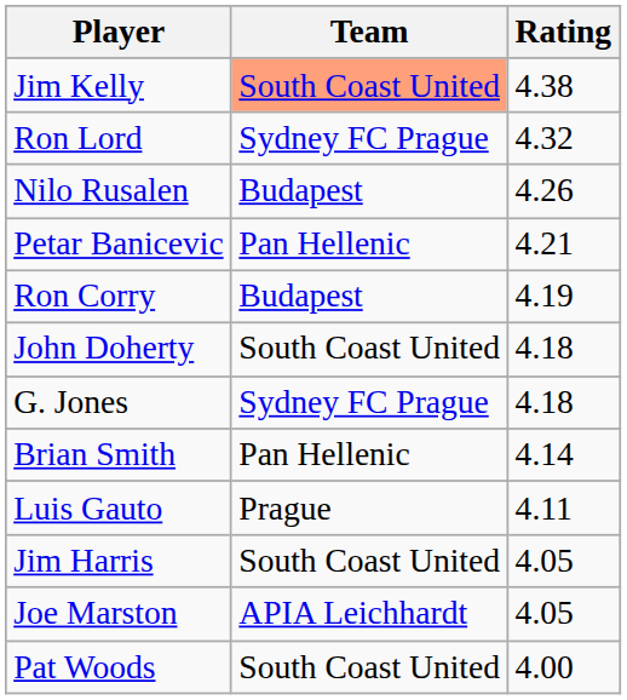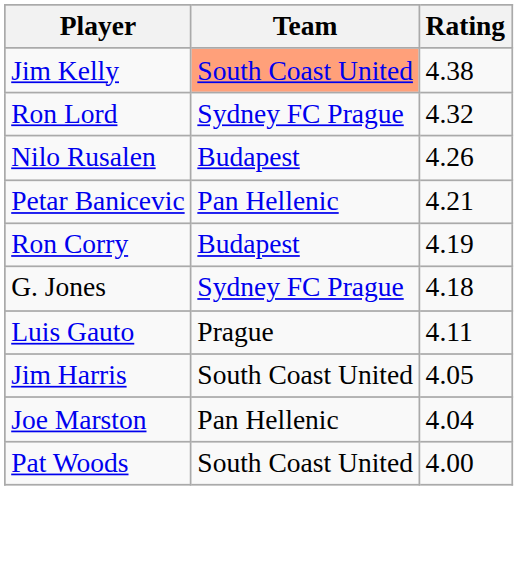- row: John Doherty | South Coast United | 4.18
- row: Brian Smith | Pan Hellenic | 4.14
Joe Marston | Team: APIA Leichhardt -> Pan Hellenic
Joe Marston | Rating: 4.05 -> 4.04
